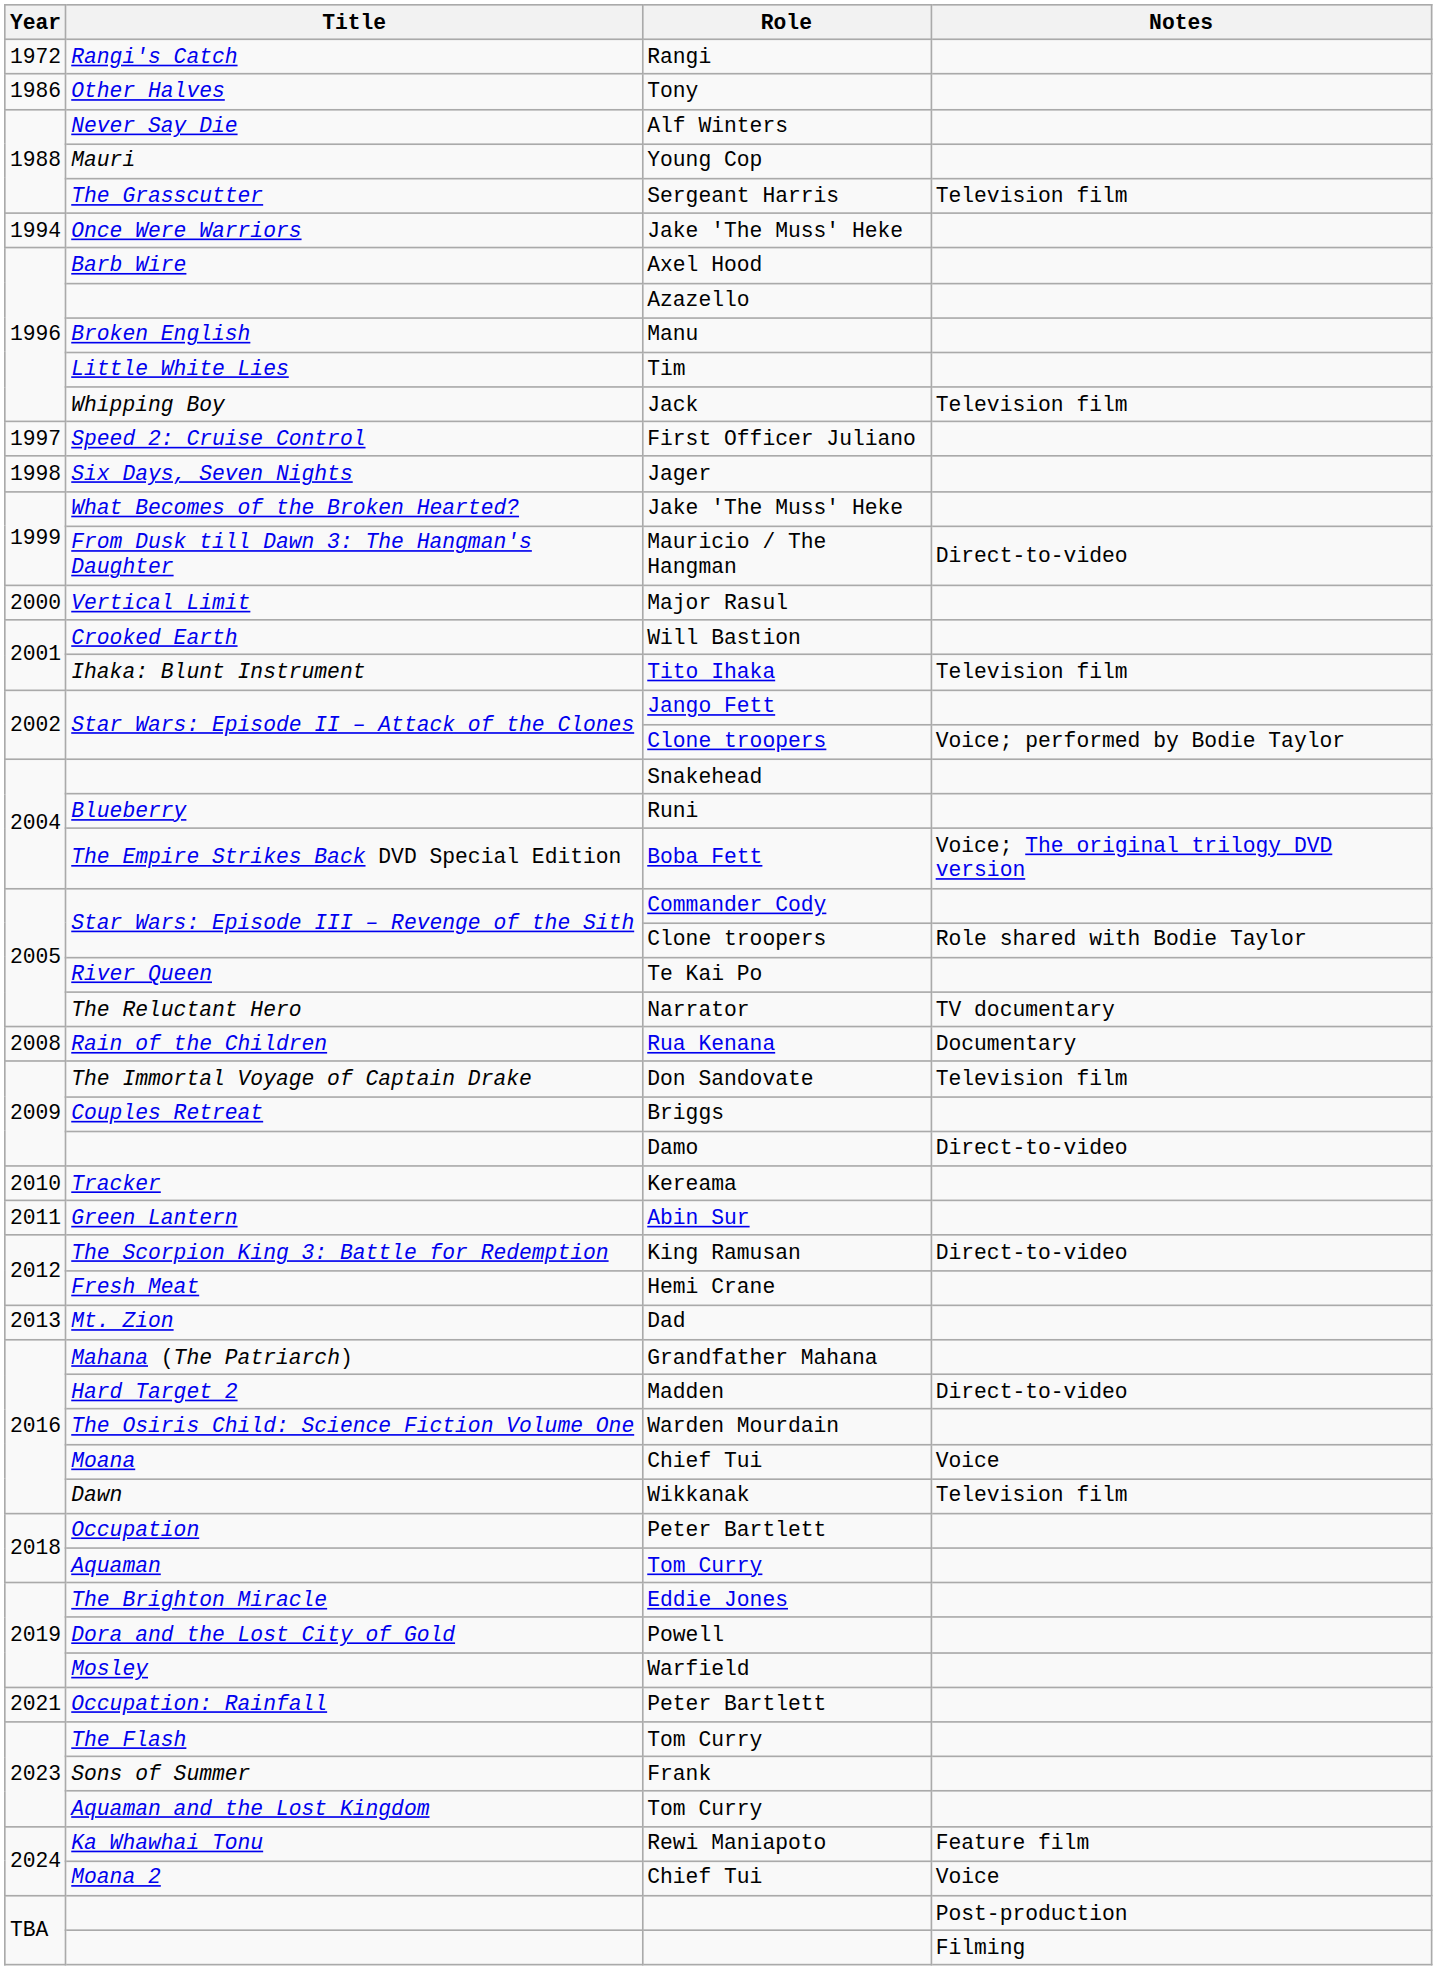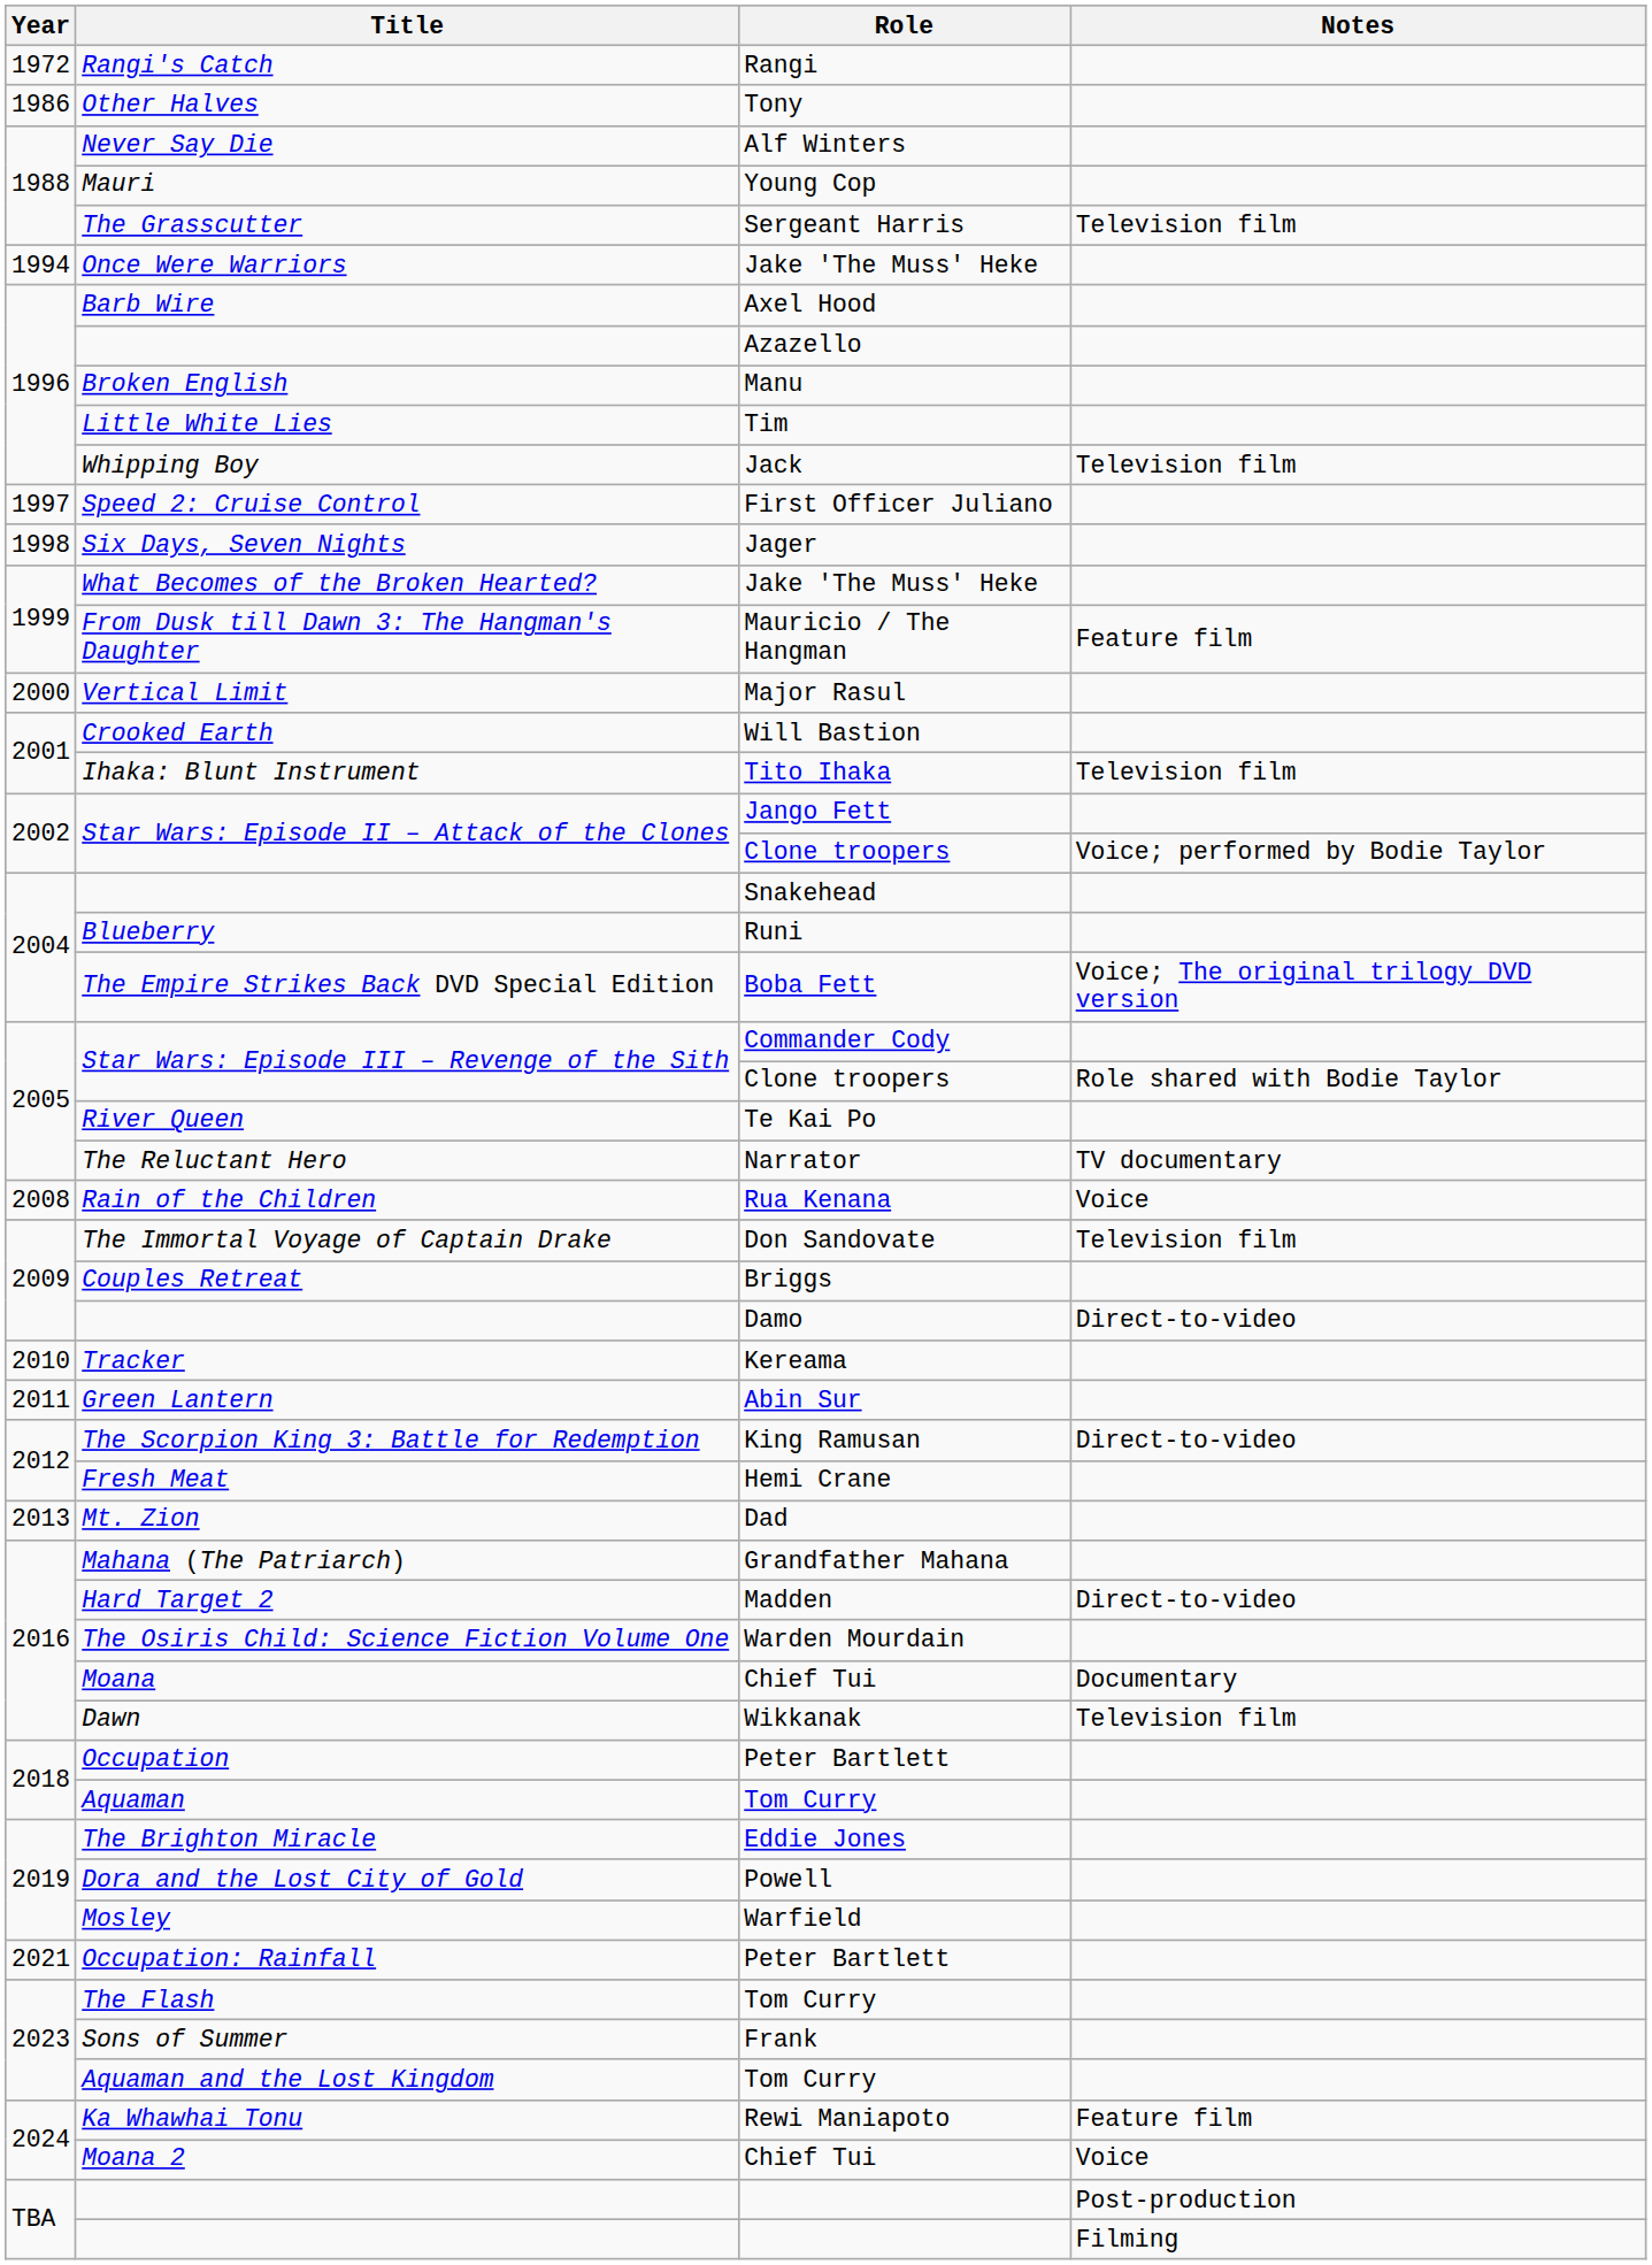From Dusk till Dawn 3: The Hangman's Daughter | Notes: Direct-to-video -> Feature film
Rain of the Children | Notes: Documentary -> Voice
Moana | Notes: Voice -> Documentary
